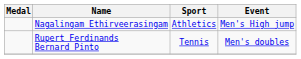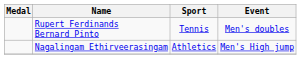rows swapped: Nagalingam Ethirveerasingam <-> Rupert Ferdinands Bernard Pinto
